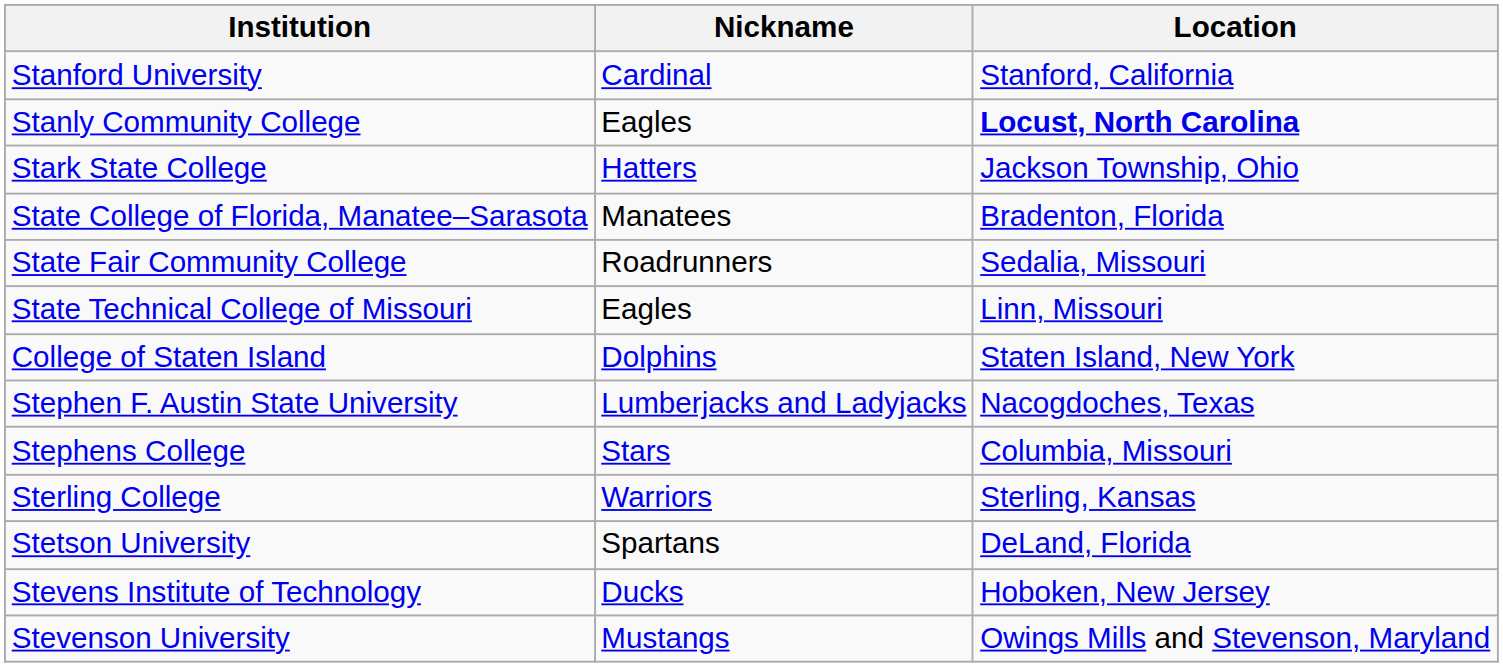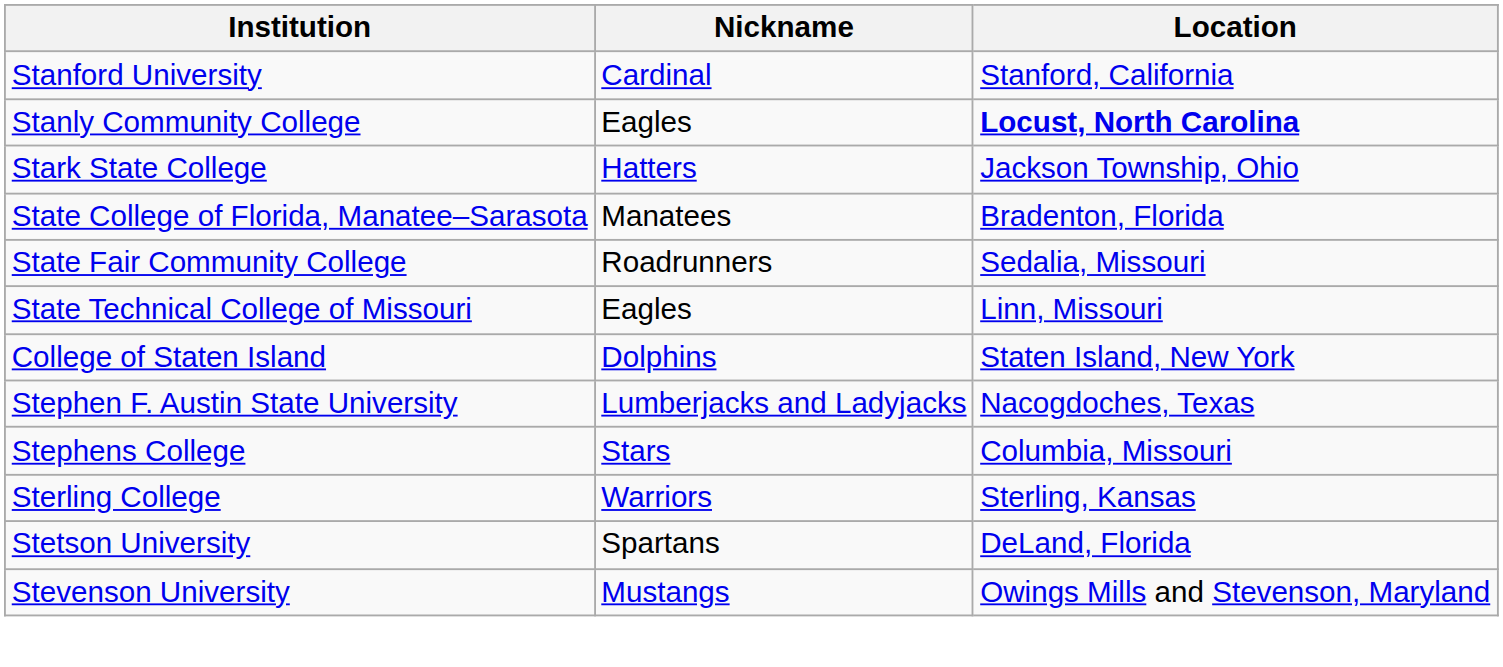- row: Stevens Institute of Technology | Ducks | Hoboken, New Jersey
